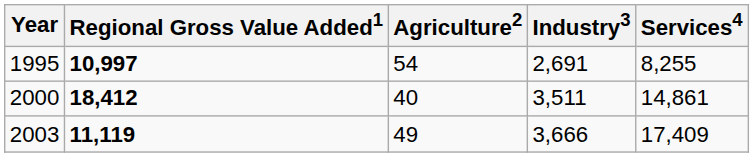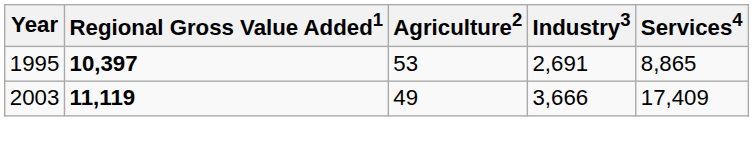1995 | Regional Gross Value Added1: 10,997 -> 10,397
1995 | Agriculture2: 54 -> 53
1995 | Services4: 8,255 -> 8,865
- row: 2000 | 18,412 | 40 | 3,511 | 14,861
